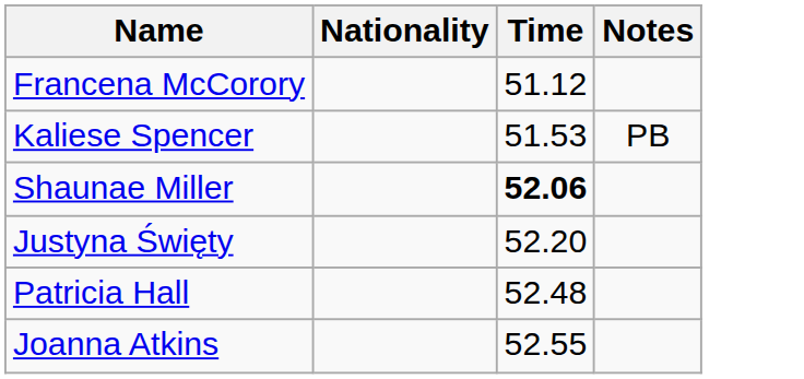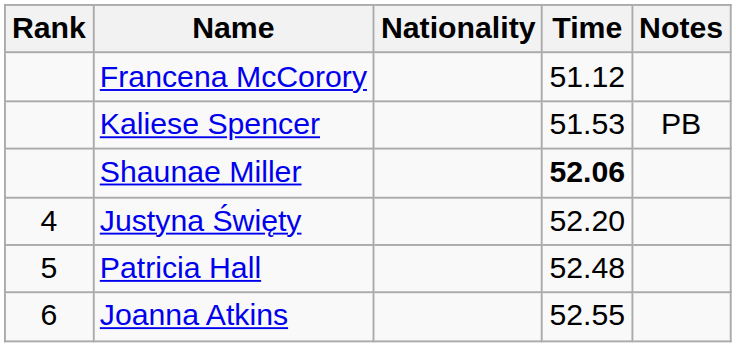+ column: Rank | 4 | 5 | 6
